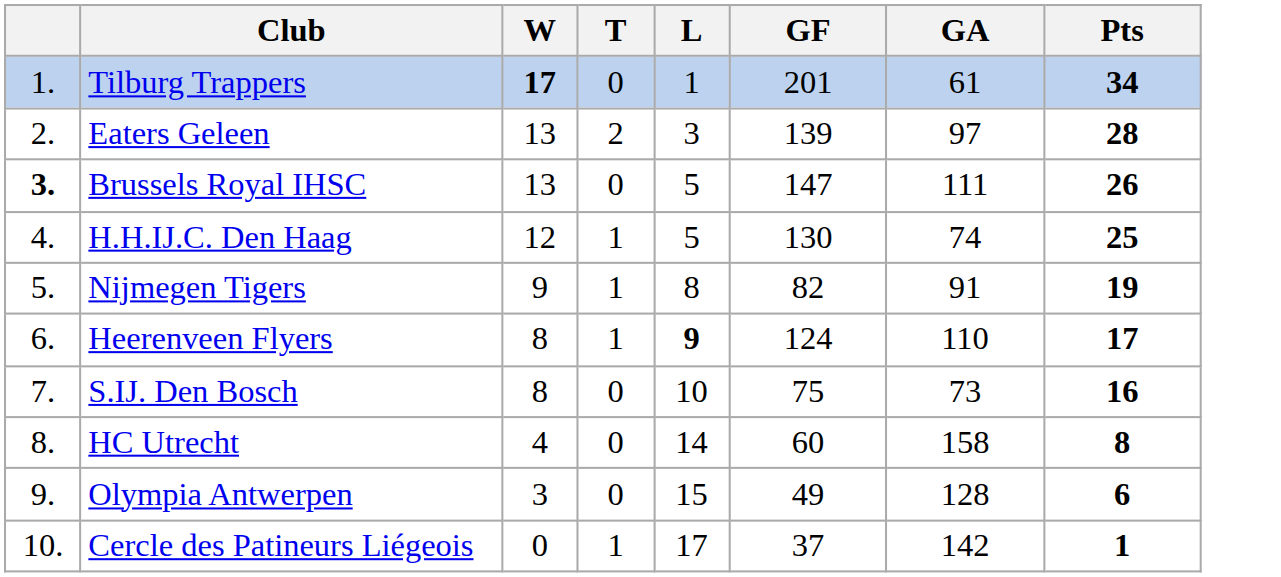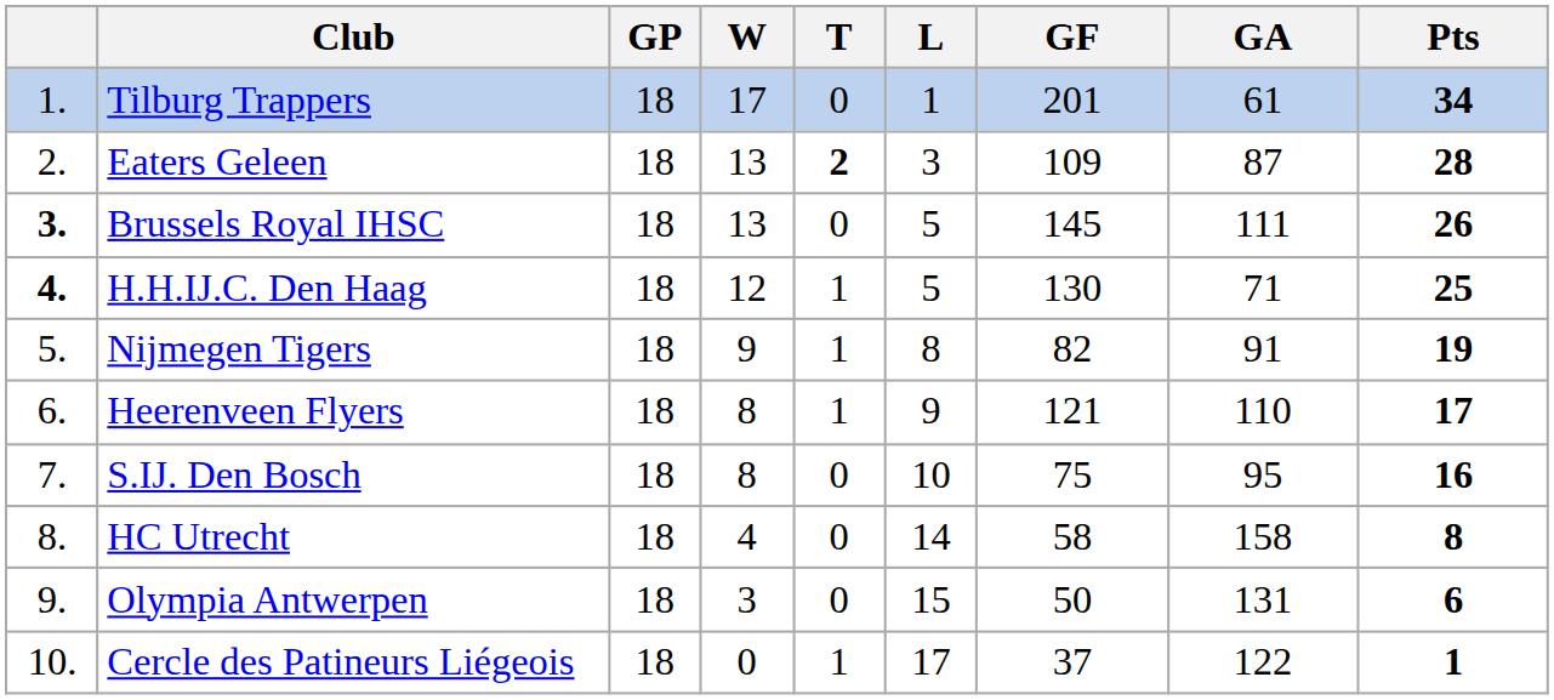+ column: GP | 18 | 18 | 18 | 18 | 18 | 18 | 18 | 18 | 18 | 18
Tilburg Trappers | W: bold -> normal
Eaters Geleen | T: normal -> bold
Eaters Geleen | GF: 139 -> 109
Eaters Geleen | GA: 97 -> 87
Brussels Royal IHSC | GF: 147 -> 145
H.H.IJ.C. Den Haag | column 1: normal -> bold
H.H.IJ.C. Den Haag | GA: 74 -> 71
Heerenveen Flyers | L: bold -> normal
Heerenveen Flyers | GF: 124 -> 121
S.IJ. Den Bosch | GA: 73 -> 95
HC Utrecht | GF: 60 -> 58
Olympia Antwerpen | GF: 49 -> 50
Olympia Antwerpen | GA: 128 -> 131
Cercle des Patineurs Liégeois | GA: 142 -> 122
